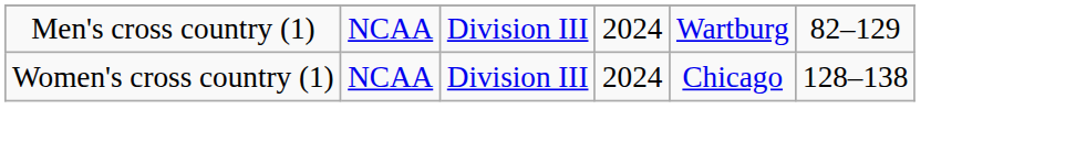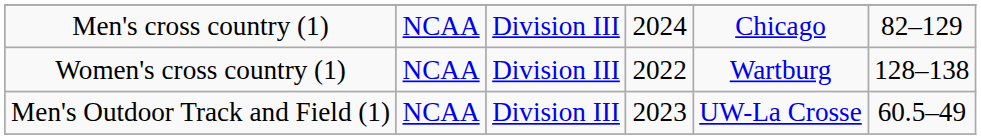Men's cross country (1) | column 5: Wartburg -> Chicago
Women's cross country (1) | column 4: 2024 -> 2022
Women's cross country (1) | column 5: Chicago -> Wartburg
+ row: Men's Outdoor Track and Field (1) | NCAA | Division III | 2023 | UW-La Crosse | 60.5–49
